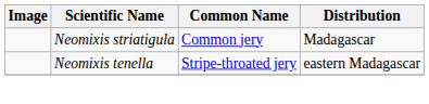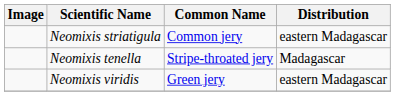Neomixis striatigula | Distribution: Madagascar -> eastern Madagascar
Neomixis tenella | Distribution: eastern Madagascar -> Madagascar
+ row: Neomixis viridis | Green jery | eastern Madagascar
